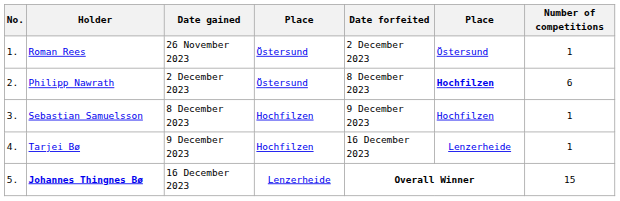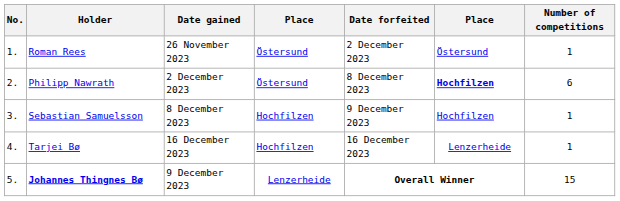Tarjei Bø | Date gained: 9 December 2023 -> 16 December 2023
Johannes Thingnes Bø | Date gained: 16 December 2023 -> 9 December 2023
